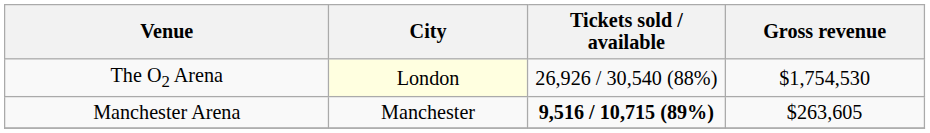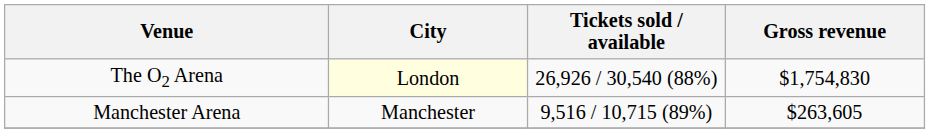The O2 Arena | Gross revenue: $1,754,530 -> $1,754,830
Manchester Arena | Tickets sold / available: bold -> normal
